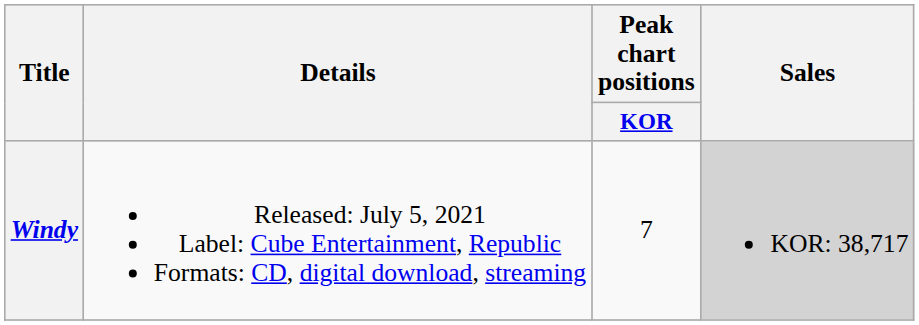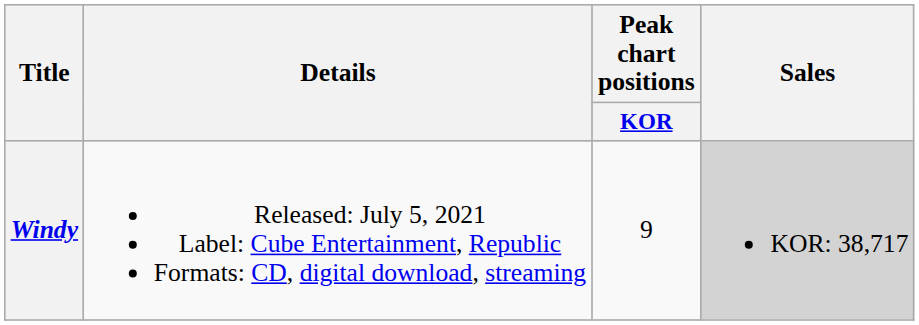Windy | Peak chart positions / KOR: 7 -> 9
